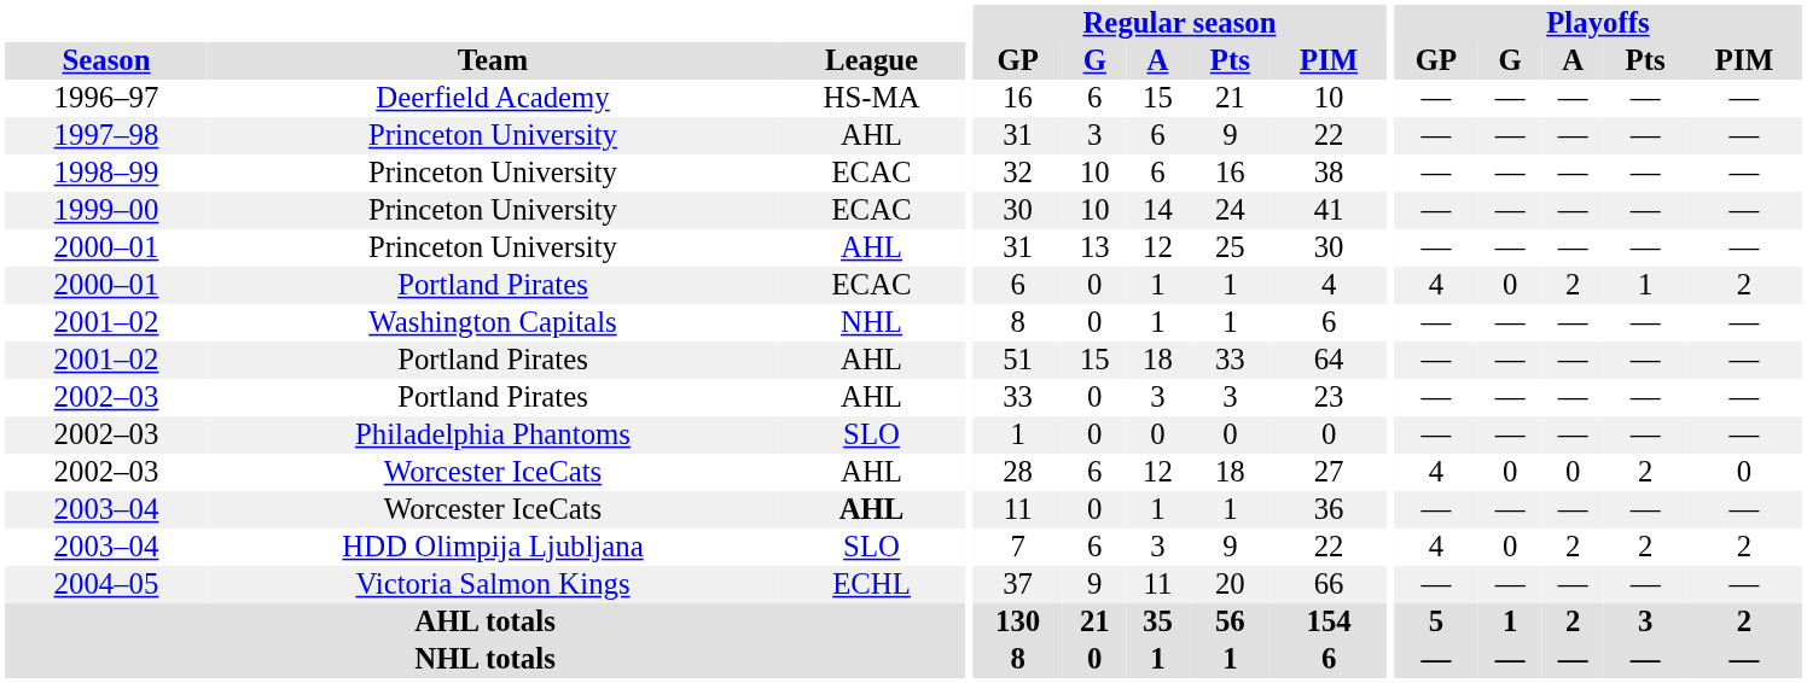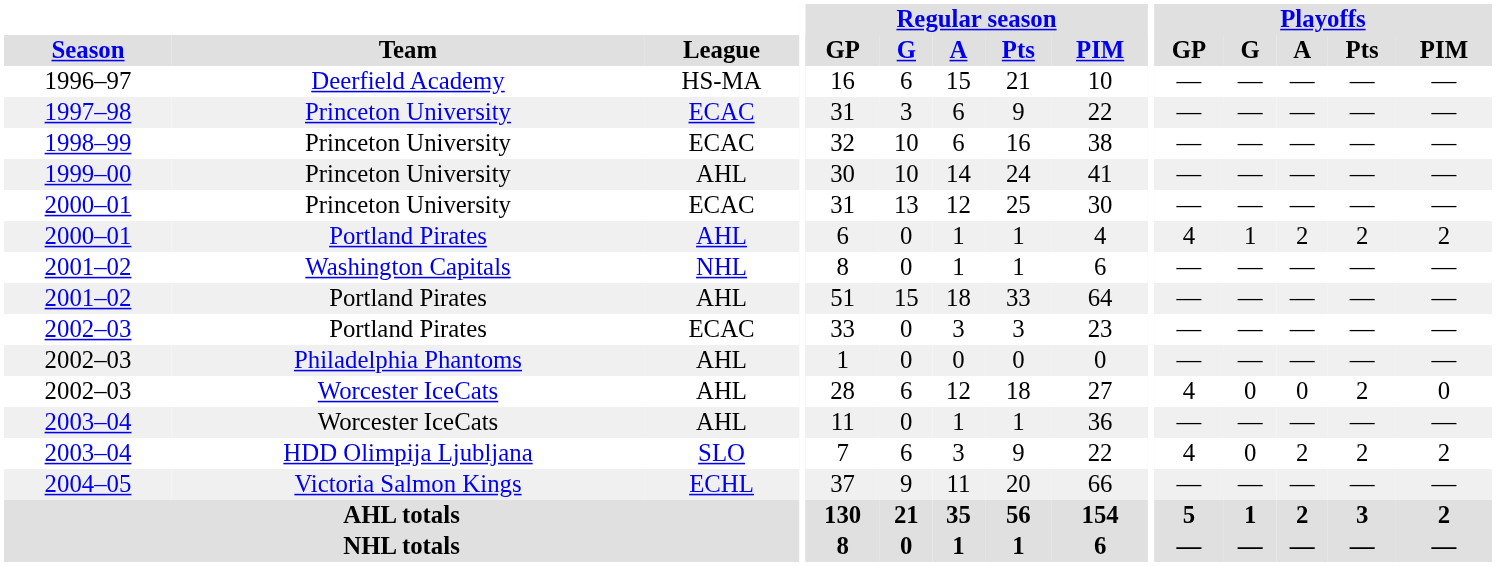1997–98 | League: AHL -> ECAC
1999–00 | League: ECAC -> AHL
2000–01 / Princeton University | League: AHL -> ECAC
2000–01 / Portland Pirates | League: ECAC -> AHL
2000–01 / Portland Pirates | Playoffs / G: 0 -> 1
2000–01 / Portland Pirates | Playoffs / Pts: 1 -> 2
2002–03 / Portland Pirates | League: AHL -> ECAC
2002–03 / Philadelphia Phantoms | League: SLO -> AHL
2003–04 / Worcester IceCats | League: bold -> normal
